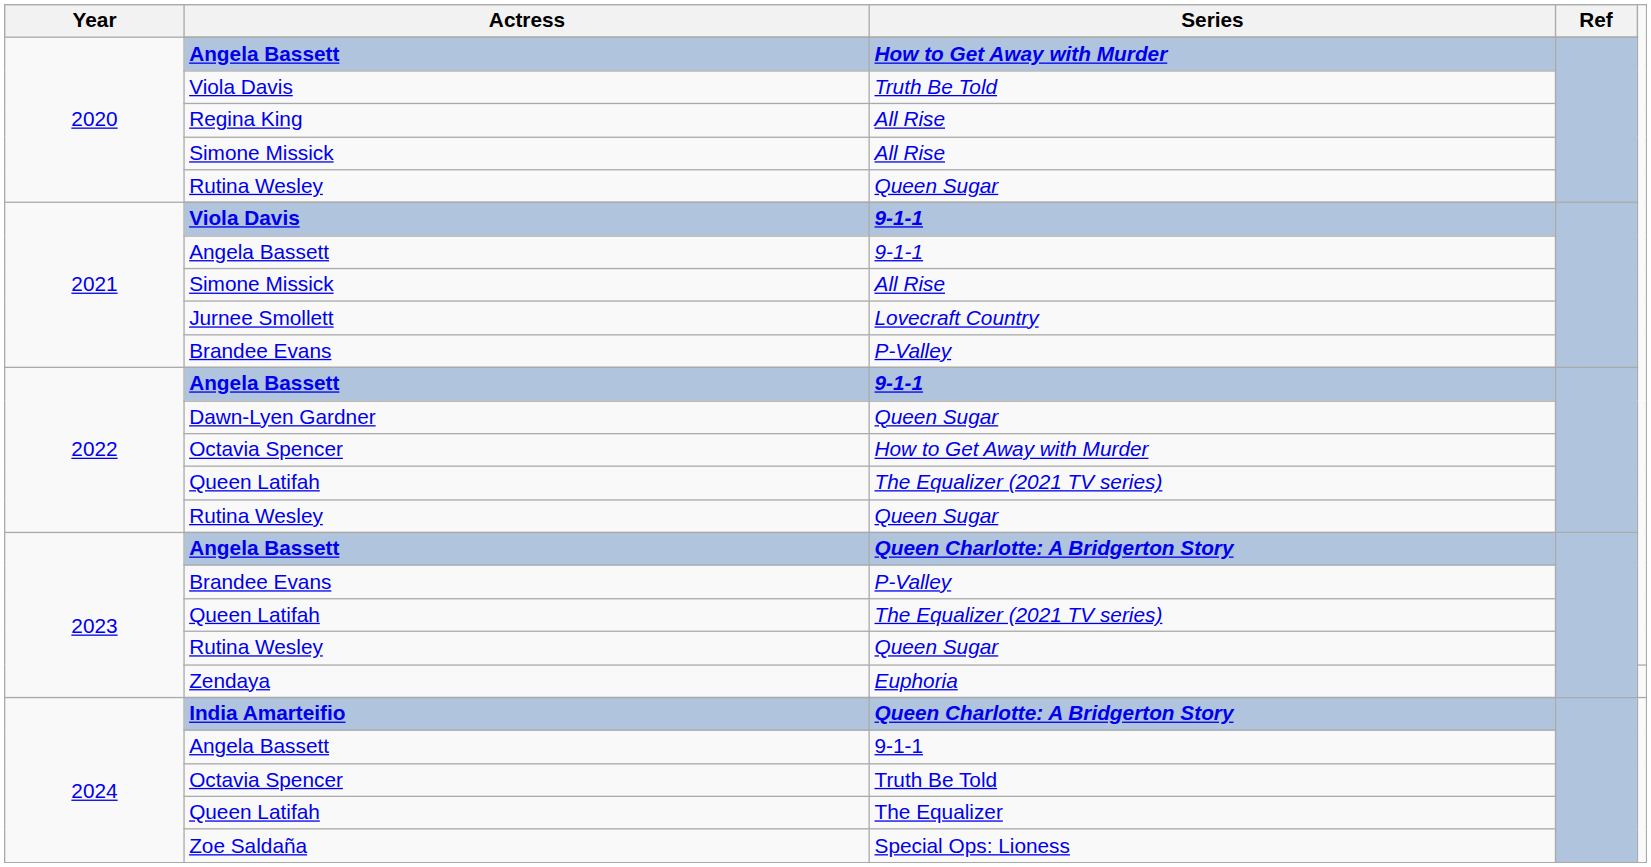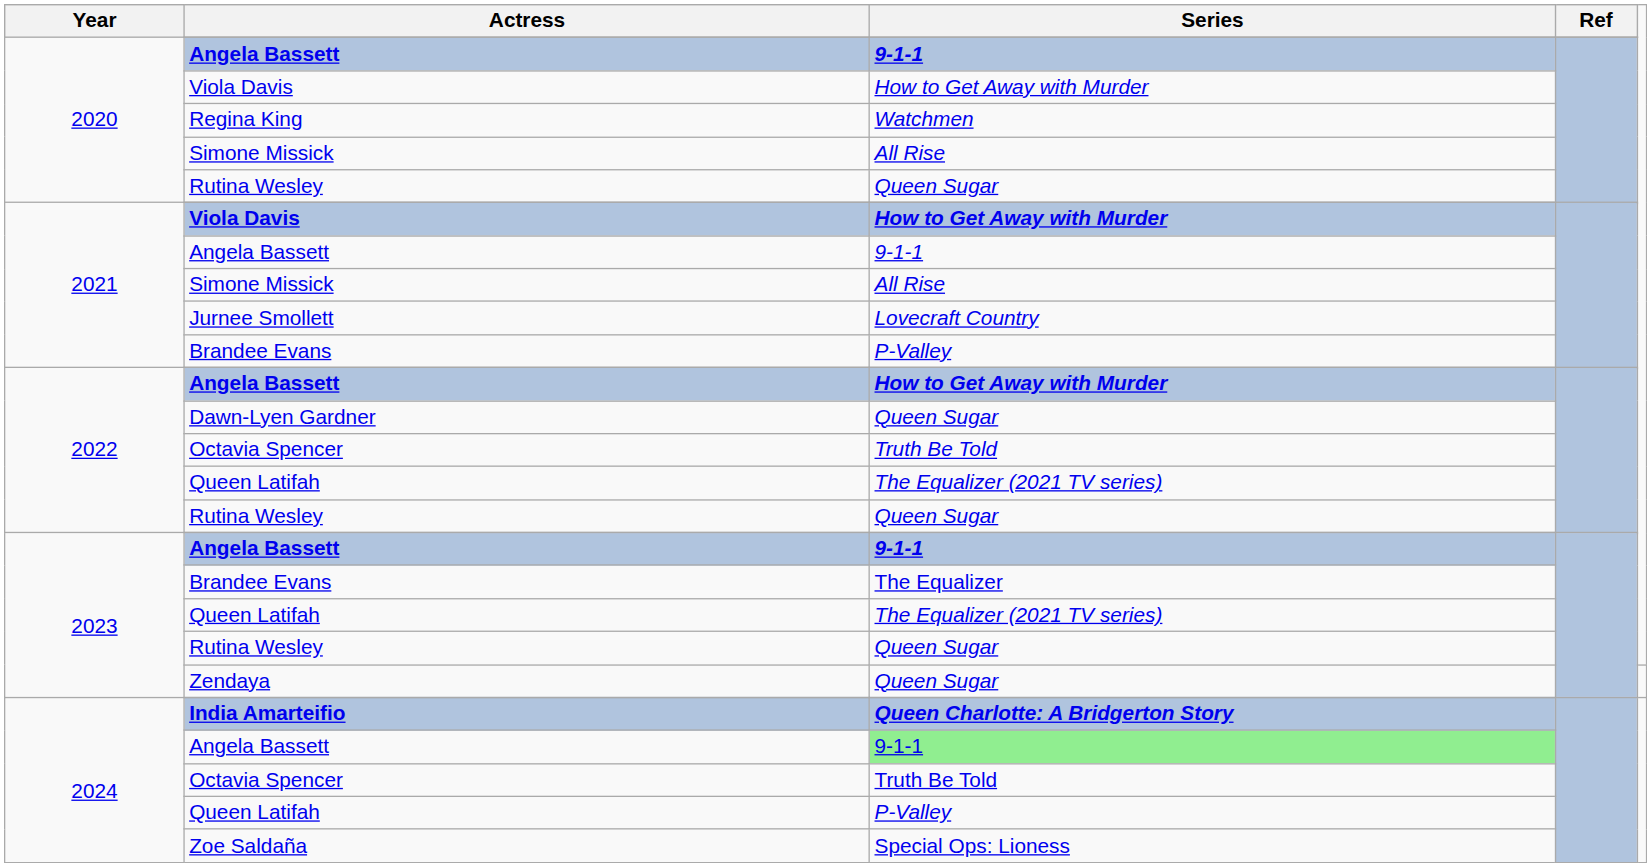2020 / Angela Bassett | Series: How to Get Away with Murder -> 9-1-1
2020 / Viola Davis | Series: Truth Be Told -> How to Get Away with Murder
Regina King | Series: All Rise -> Watchmen
2021 / Viola Davis | Series: 9-1-1 -> How to Get Away with Murder
2022 / Angela Bassett | Series: 9-1-1 -> How to Get Away with Murder
2022 / Octavia Spencer | Series: How to Get Away with Murder -> Truth Be Told
2023 / Angela Bassett | Series: Queen Charlotte: A Bridgerton Story -> 9-1-1
2023 / Brandee Evans | Series: P-Valley -> The Equalizer
Zendaya | Series: Euphoria -> Queen Sugar
2024 / Angela Bassett | Series: no background -> lightgreen background
2024 / Queen Latifah | Series: The Equalizer -> P-Valley
